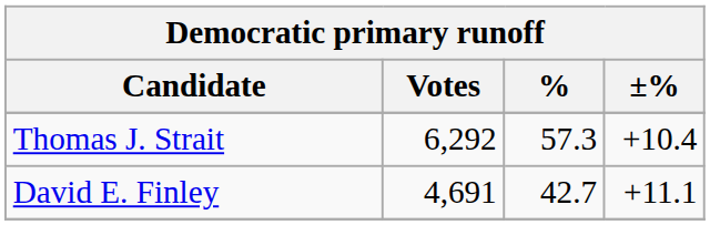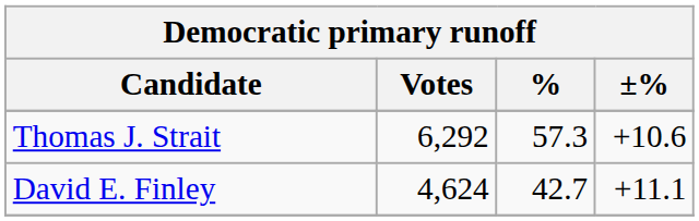Thomas J. Strait | ±%: +10.4 -> +10.6
David E. Finley | Votes: 4,691 -> 4,624
